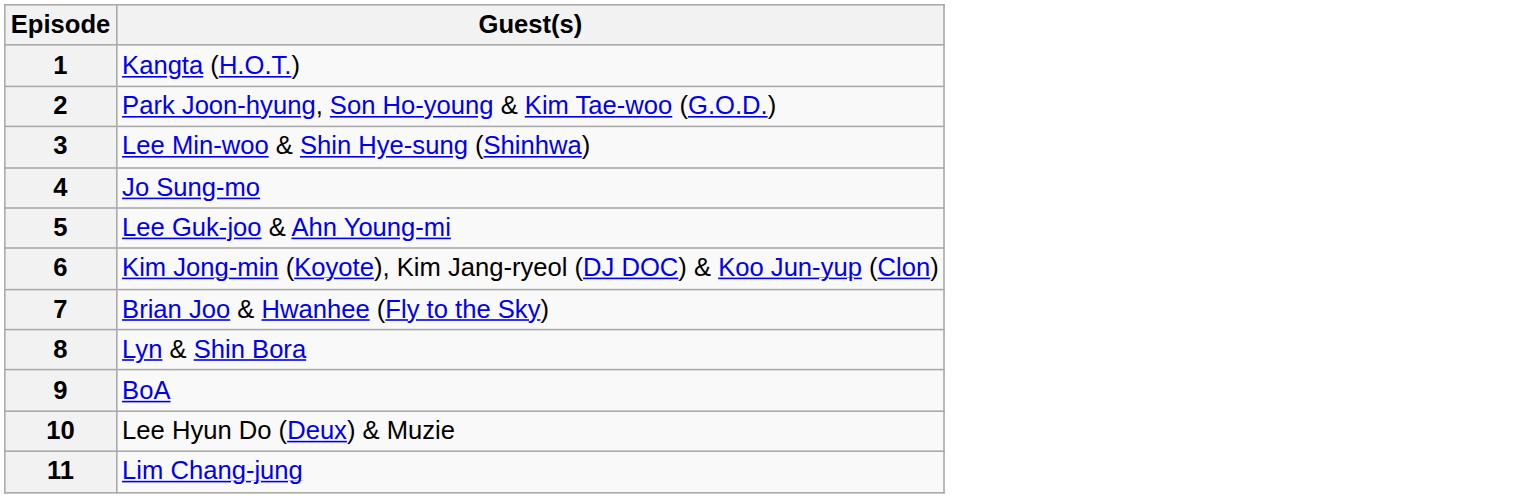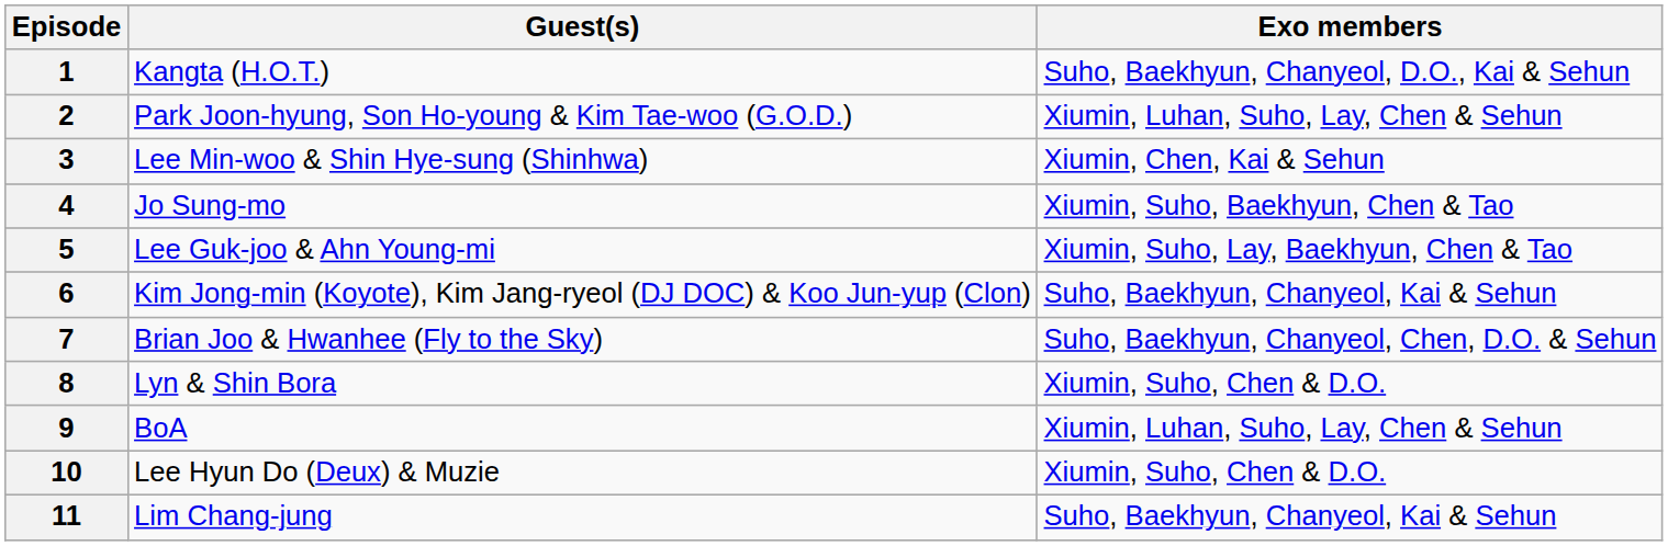+ column: Exo members | Suho, Baekhyun, Chanyeol, D.O., Kai & Sehun | Xiumin, Luhan, Suho, Lay, Chen & Sehun | Xiumin, Chen, Kai & Sehun | Xiumin, Suho, Baekhyun, Chen & Tao | Xiumin, Suho, Lay, Baekhyun, Chen & Tao | Suho, Baekhyun, Chanyeol, Kai & Sehun | Suho, Baekhyun, Chanyeol, Chen, D.O. & Sehun | Xiumin, Suho, Chen & D.O. | Xiumin, Luhan, Suho, Lay, Chen & Sehun | Xiumin, Suho, Chen & D.O. | Suho, Baekhyun, Chanyeol, Kai & Sehun
